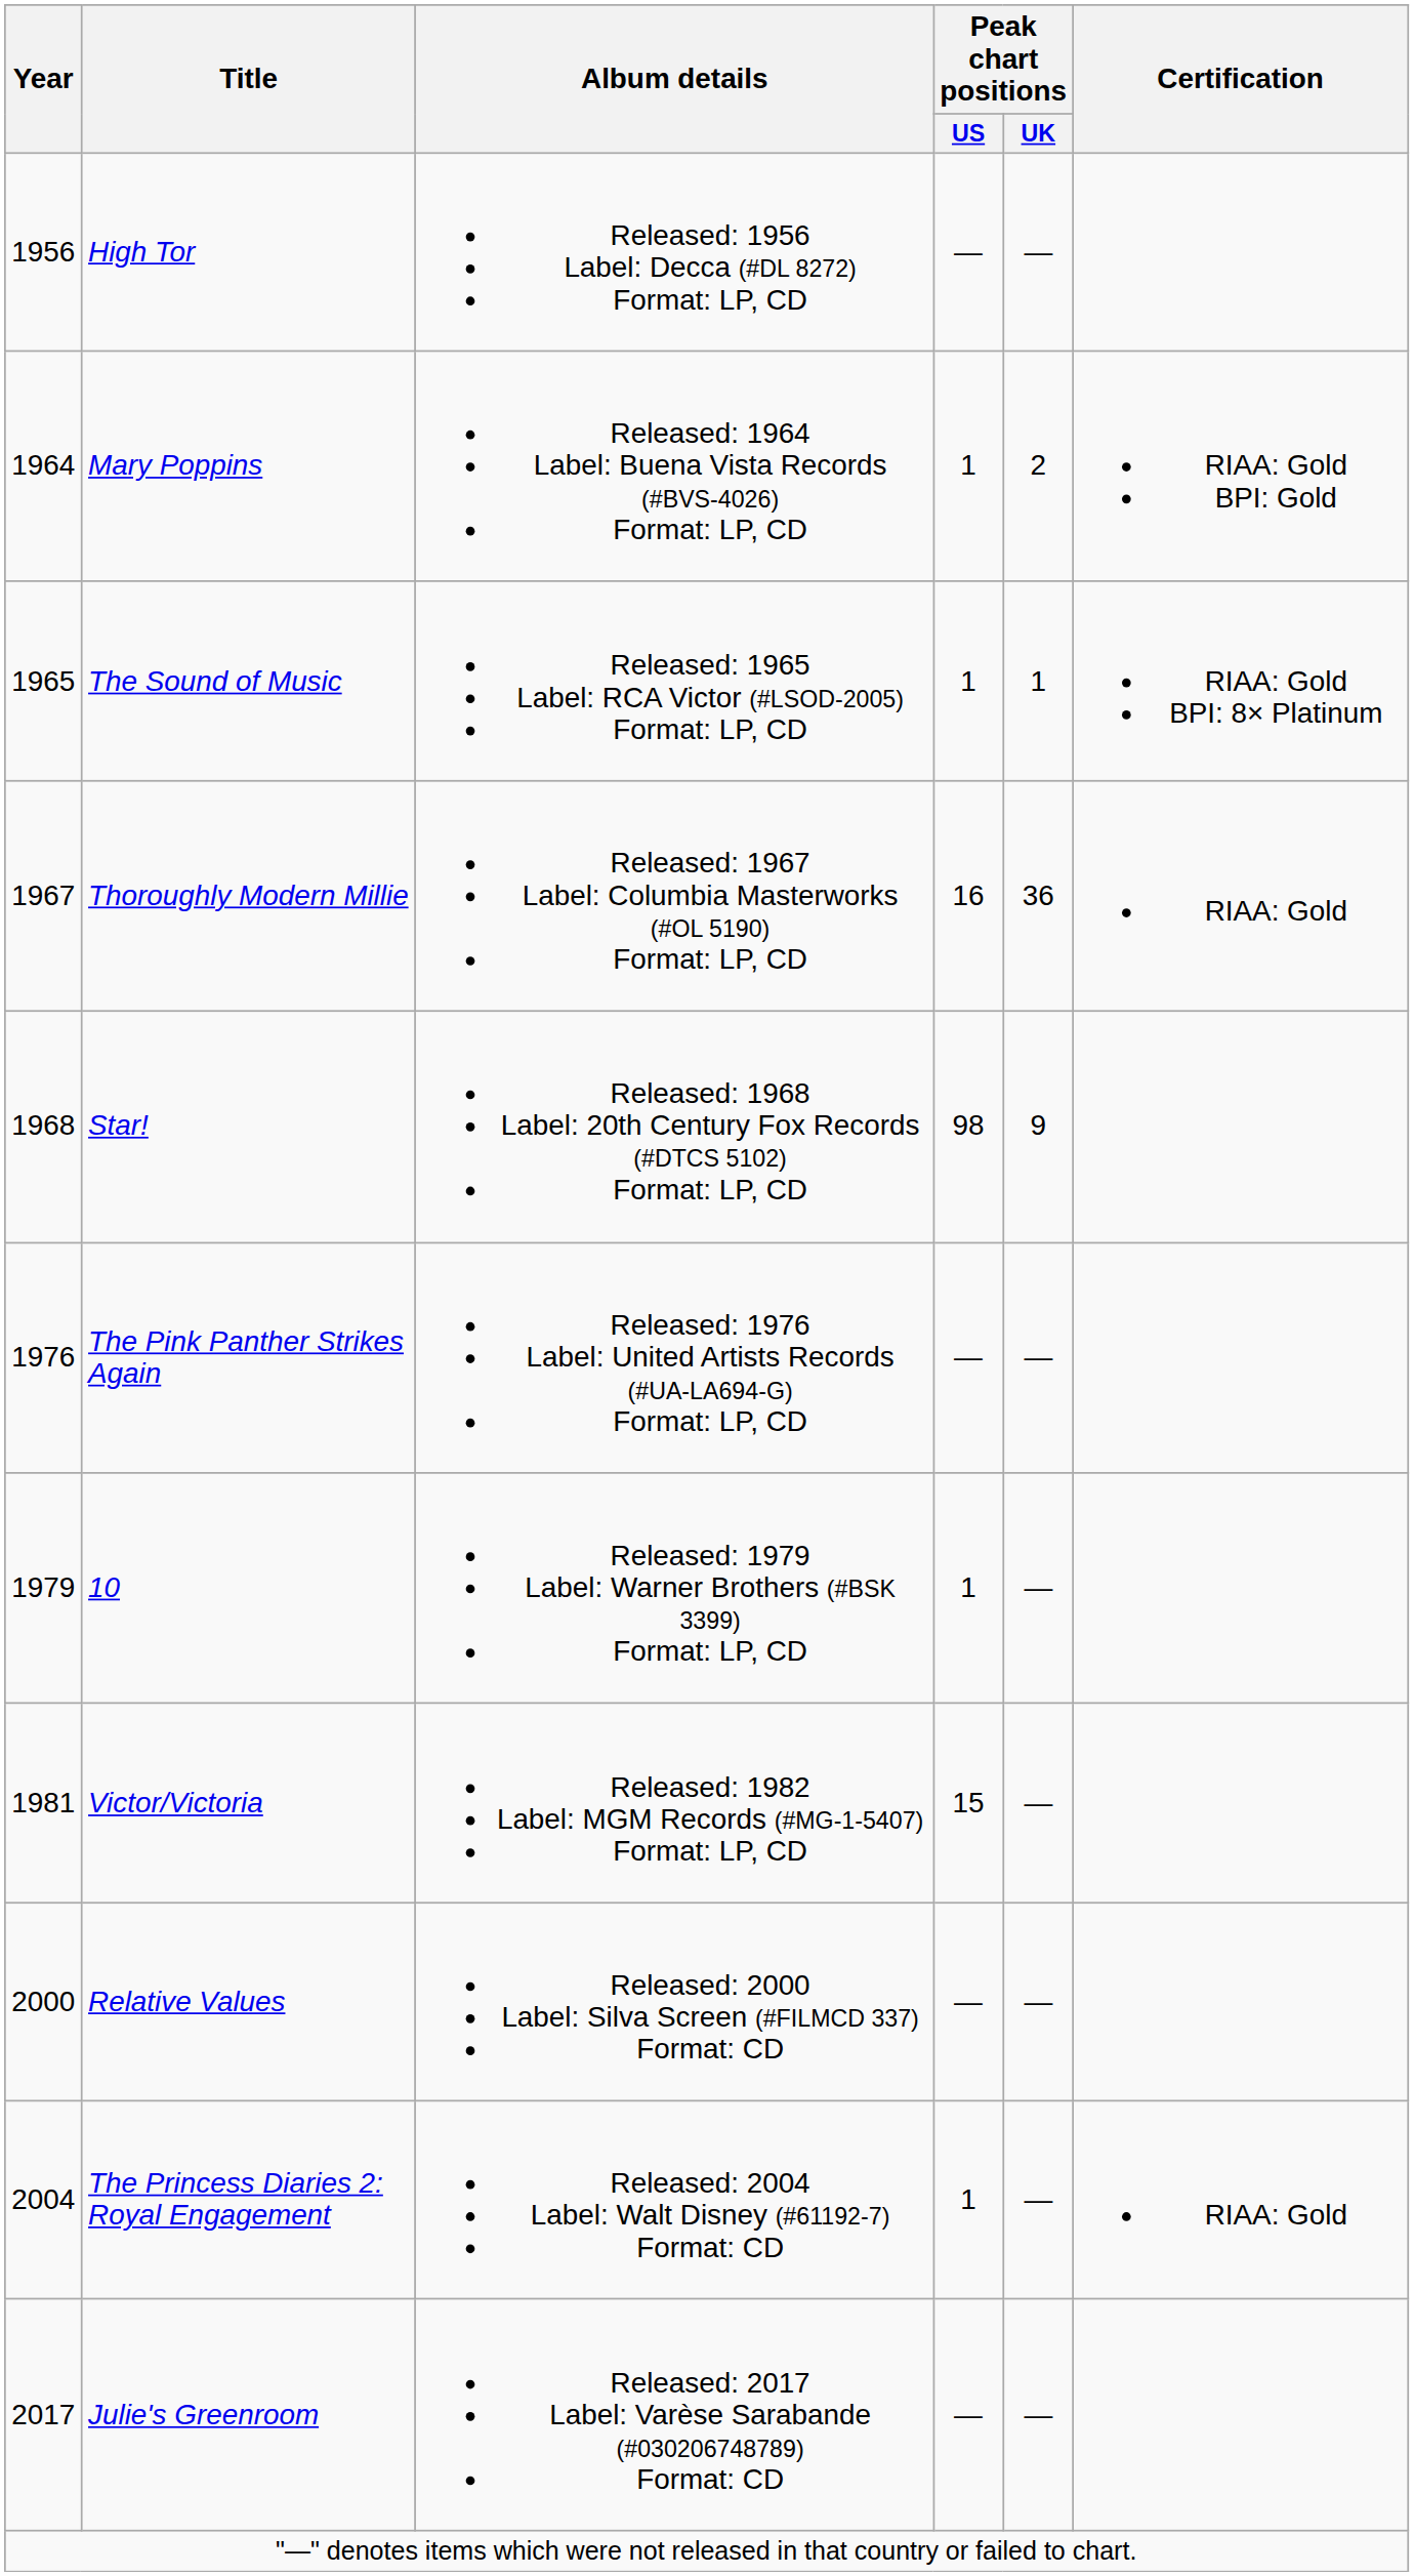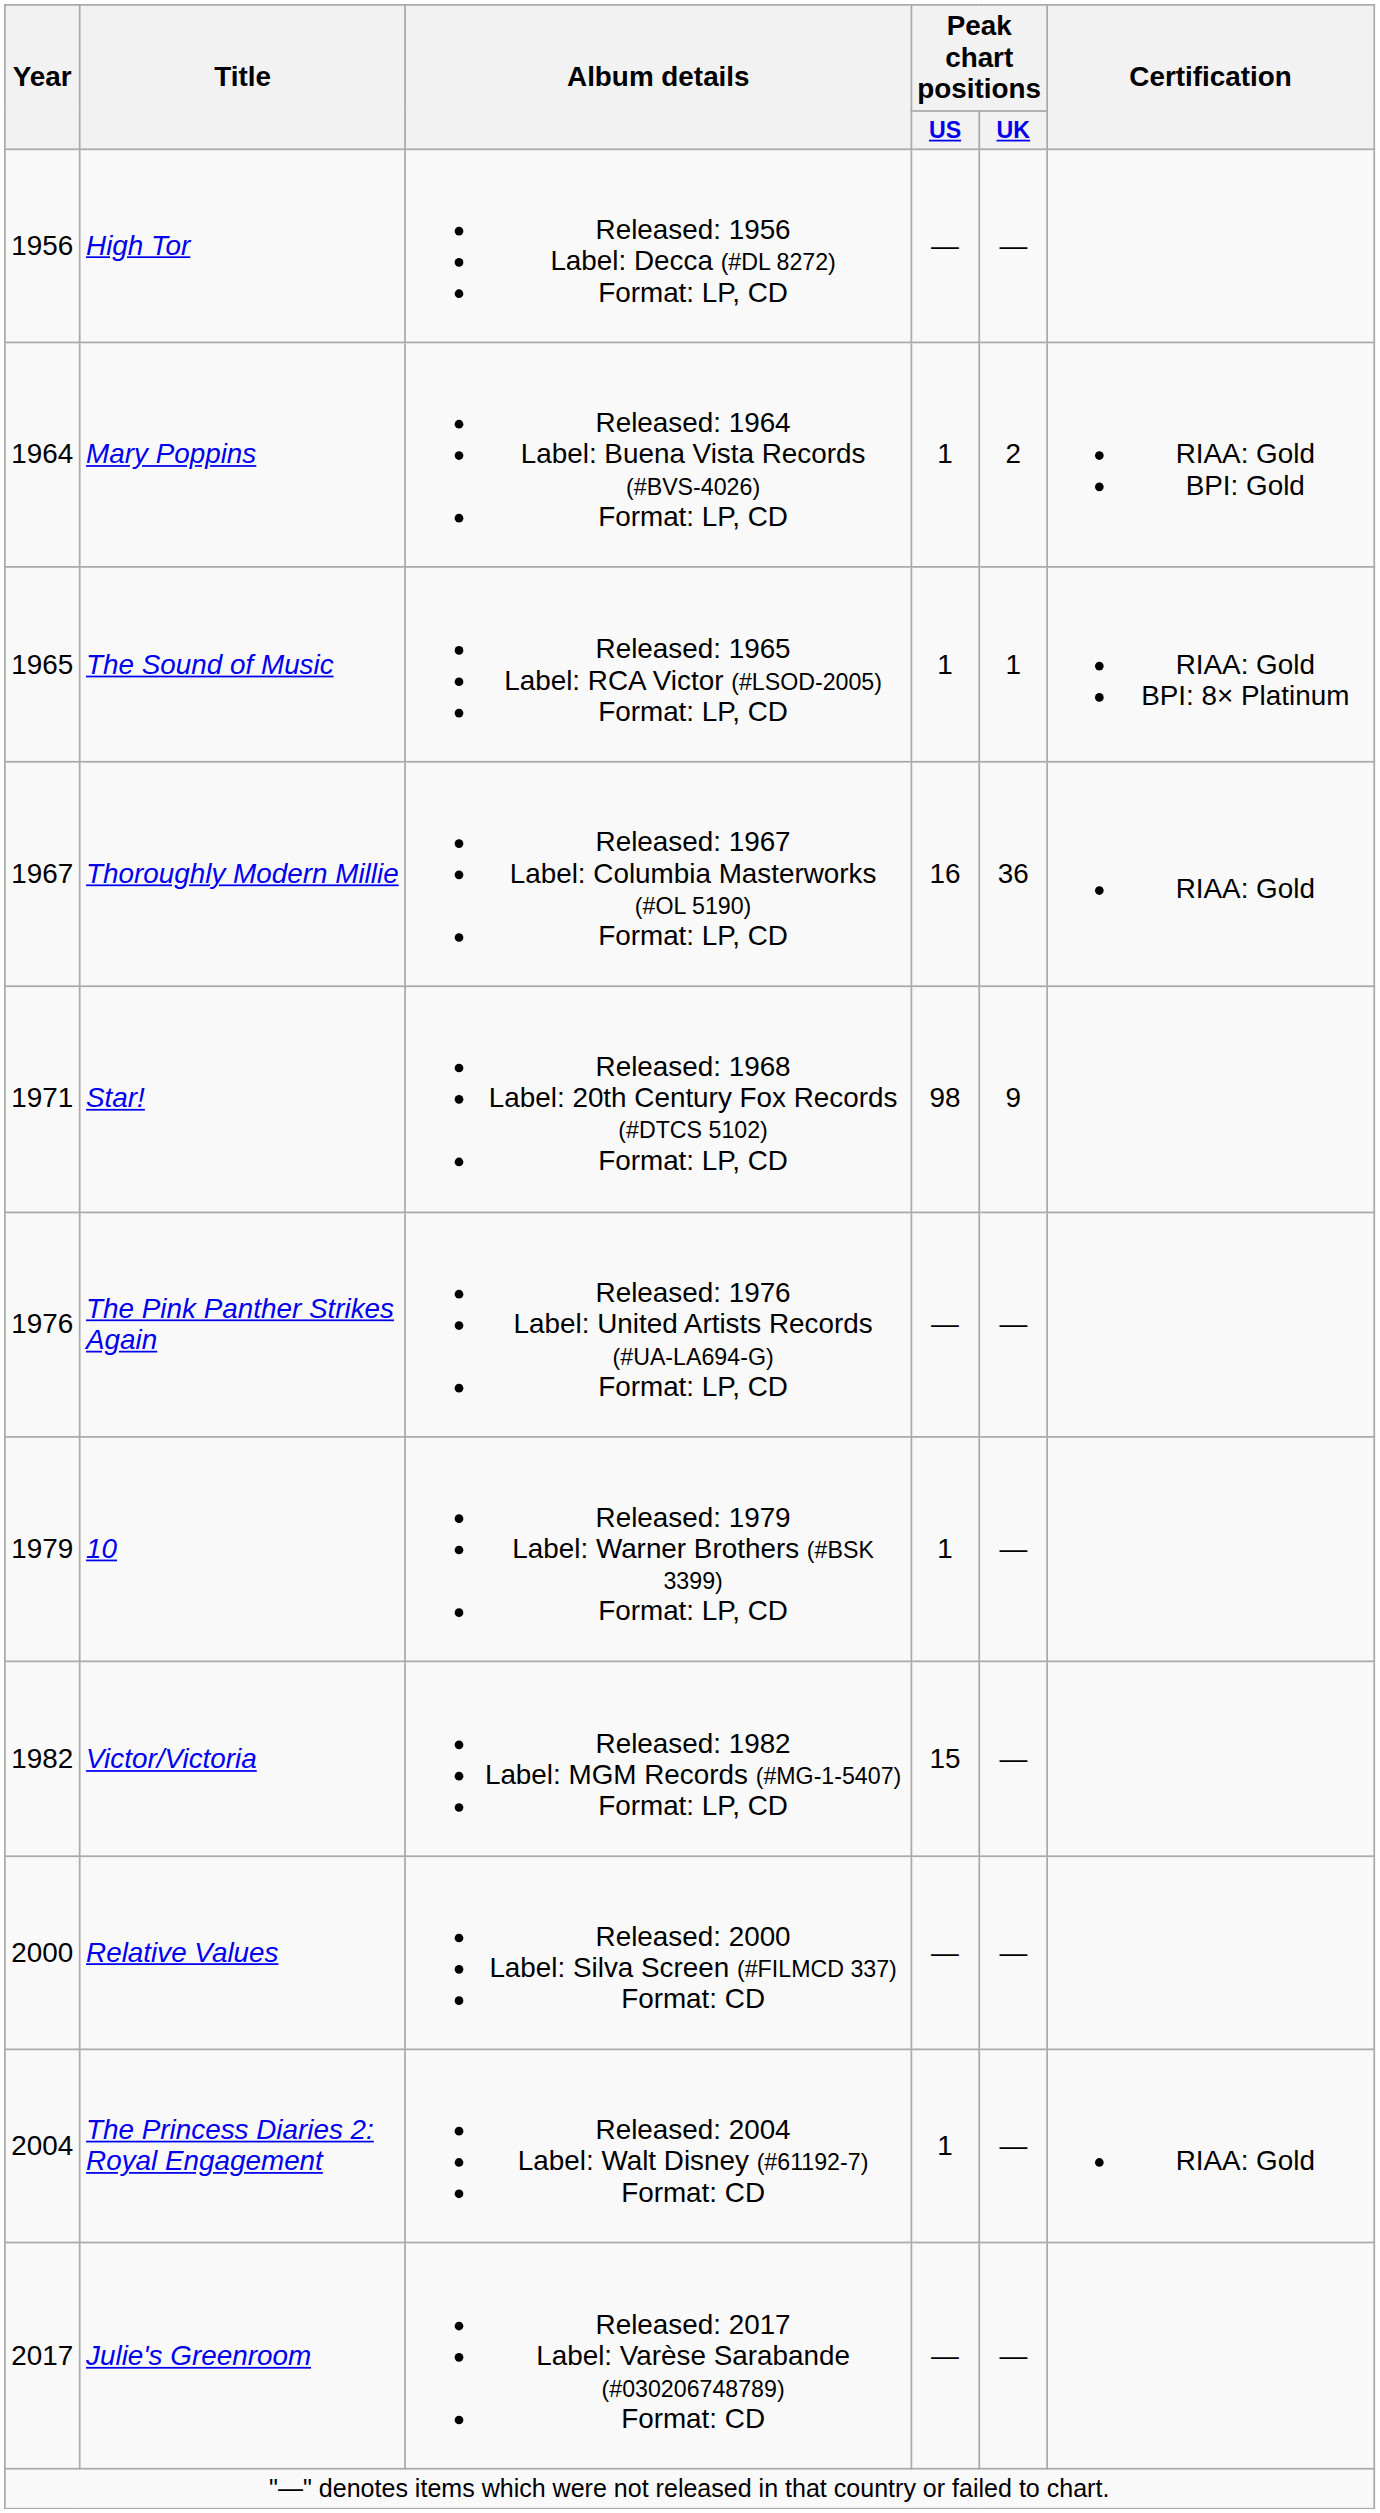Star! | Year: 1968 -> 1971
Victor/Victoria | Year: 1981 -> 1982
